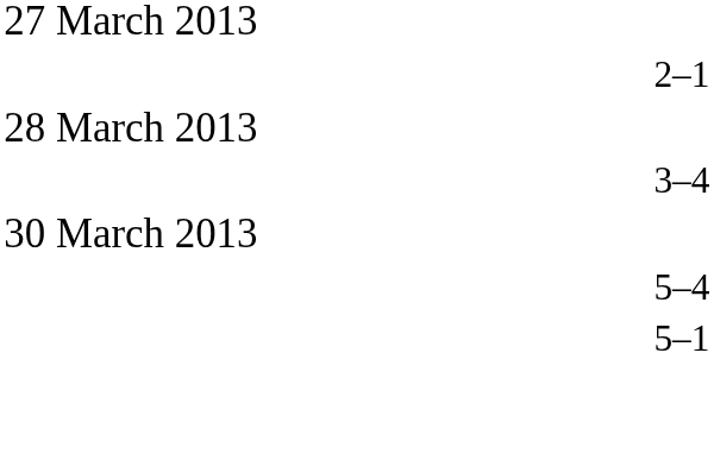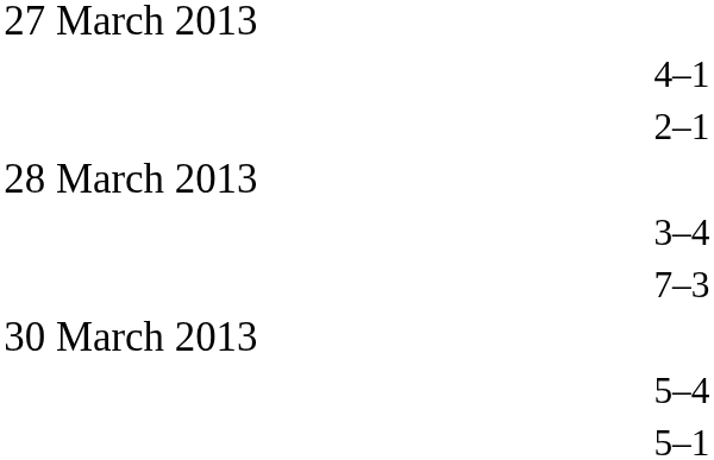+ row: 4–1
+ row: 7–3
